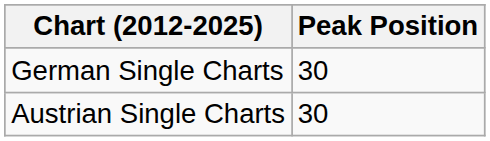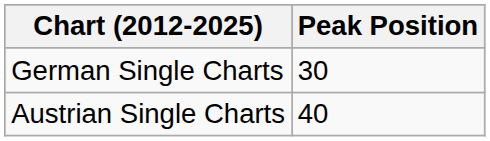Austrian Single Charts | Peak Position: 30 -> 40
